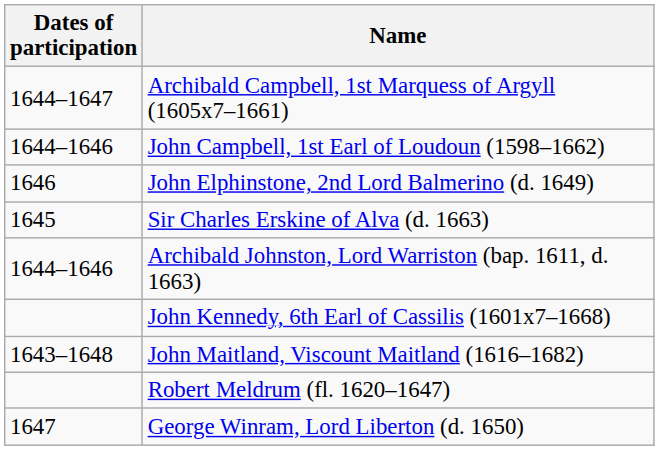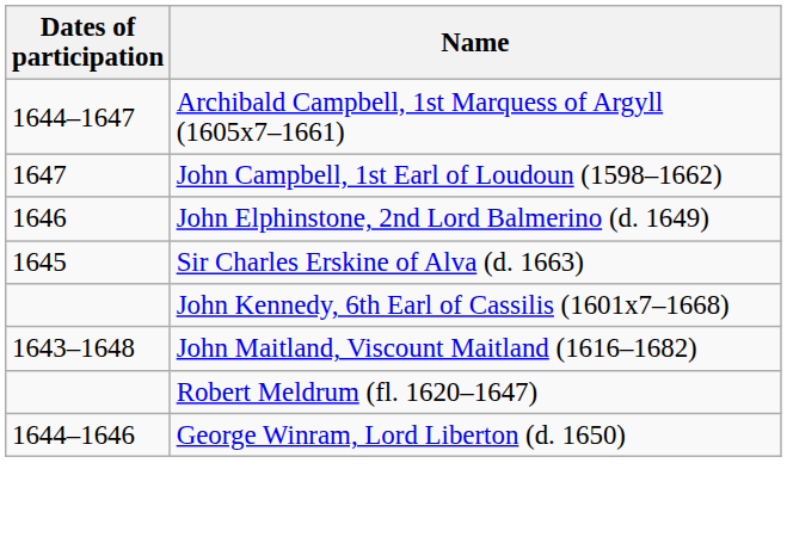John Campbell, 1st Earl of Loudoun (1598–1662) | Dates of participation: 1644–1646 -> 1647
- row: 1644–1646 | Archibald Johnston, Lord Warriston (bap. 1611, d. 1663)
George Winram, Lord Liberton (d. 1650) | Dates of participation: 1647 -> 1644–1646
